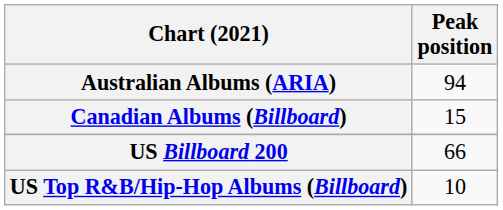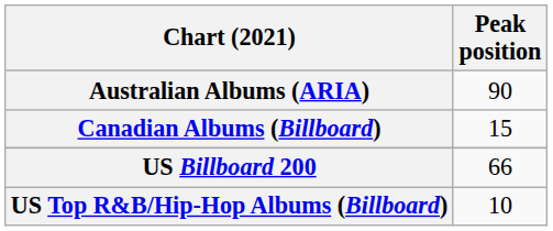Australian Albums (ARIA) | Peak position: 94 -> 90
